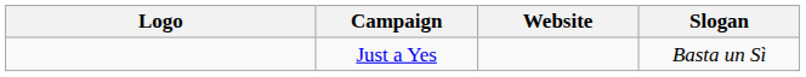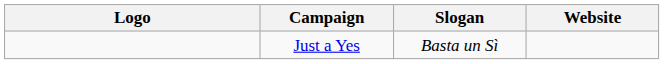columns swapped: Slogan <-> Website
